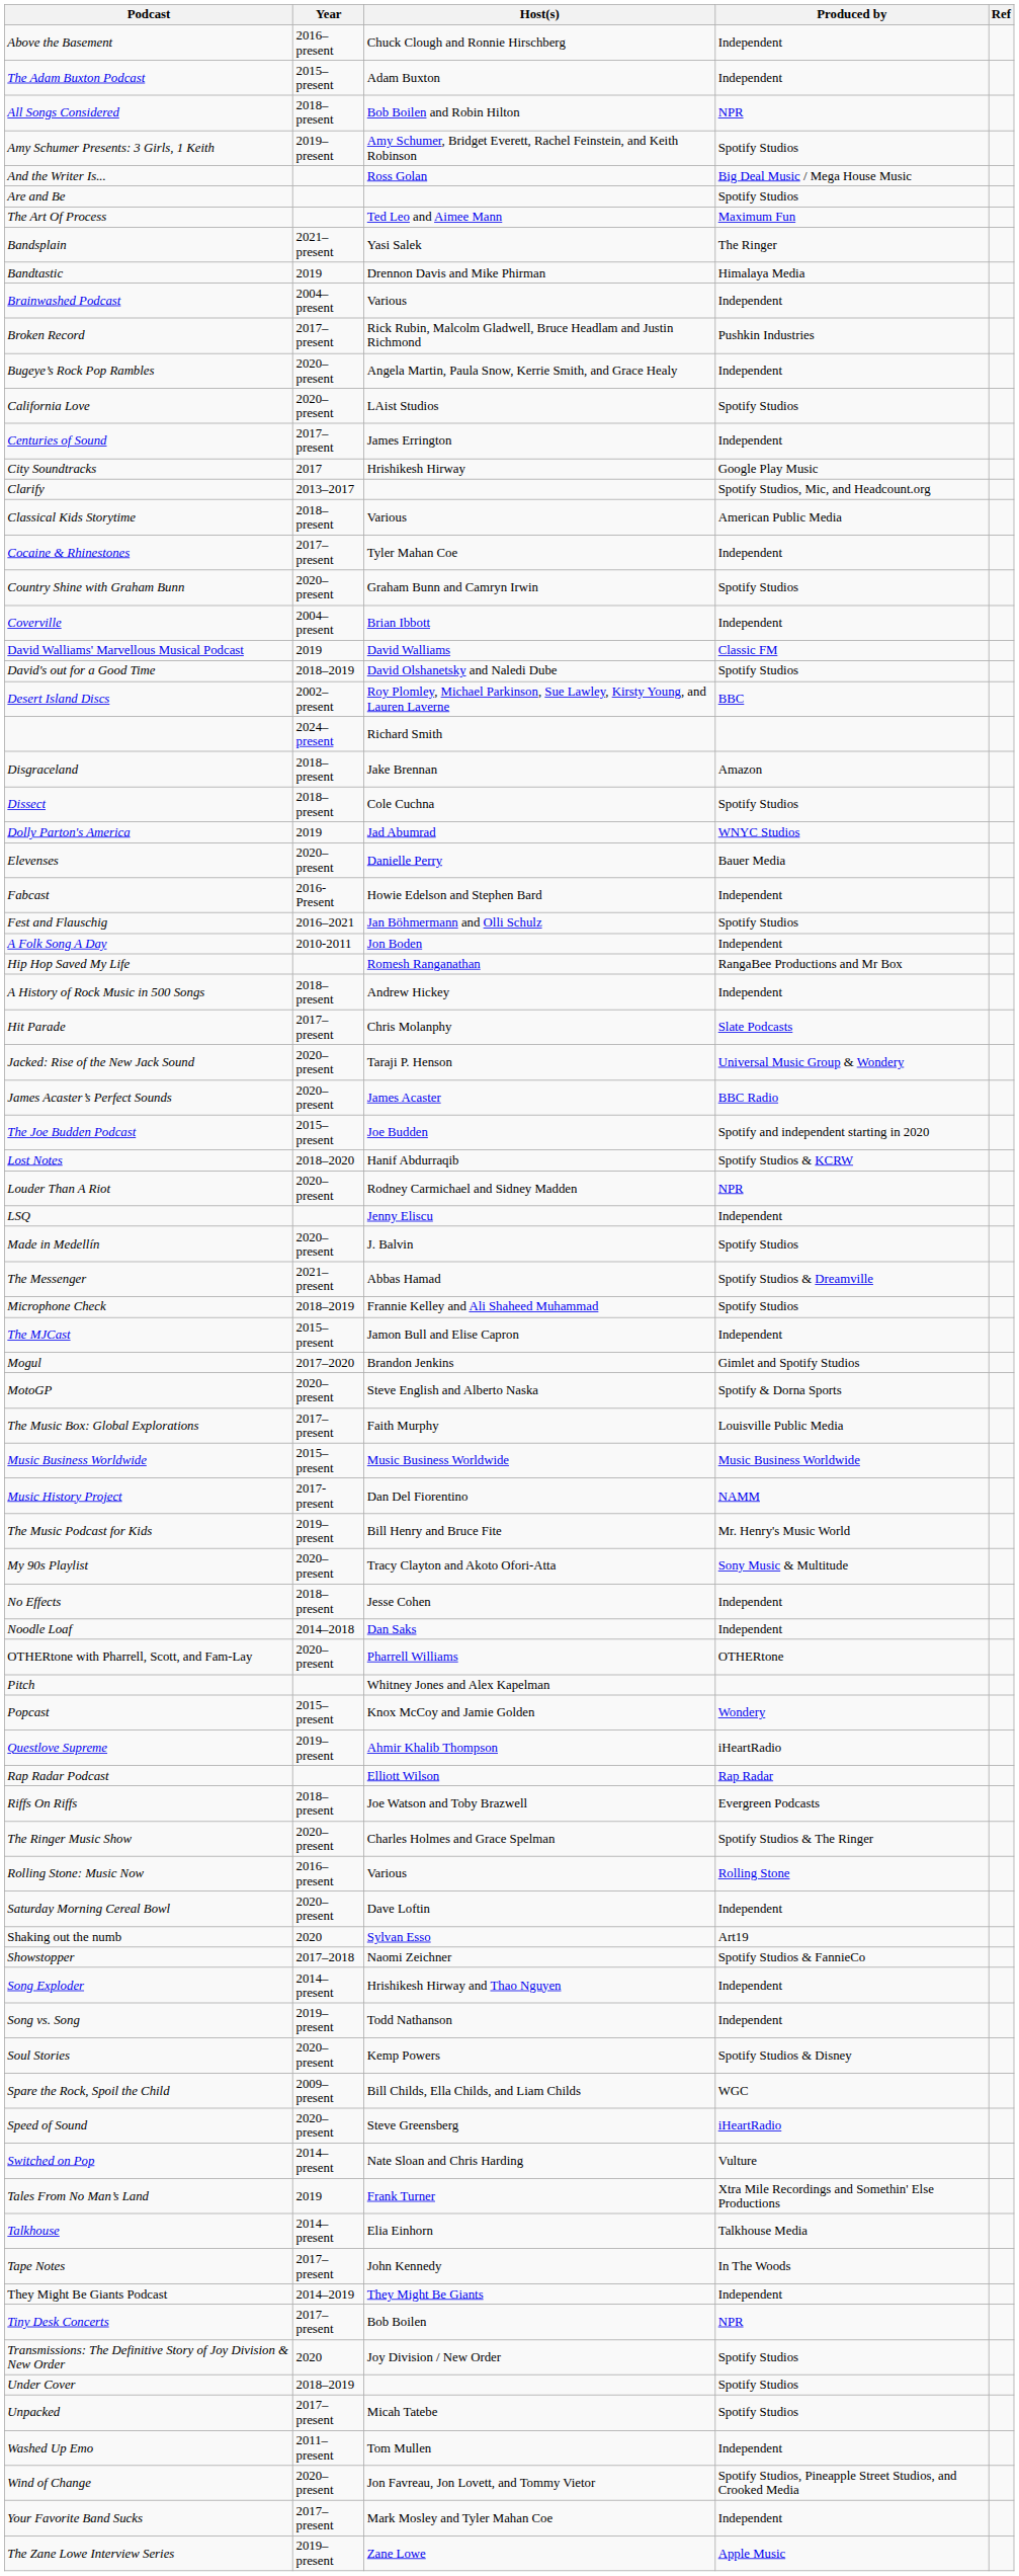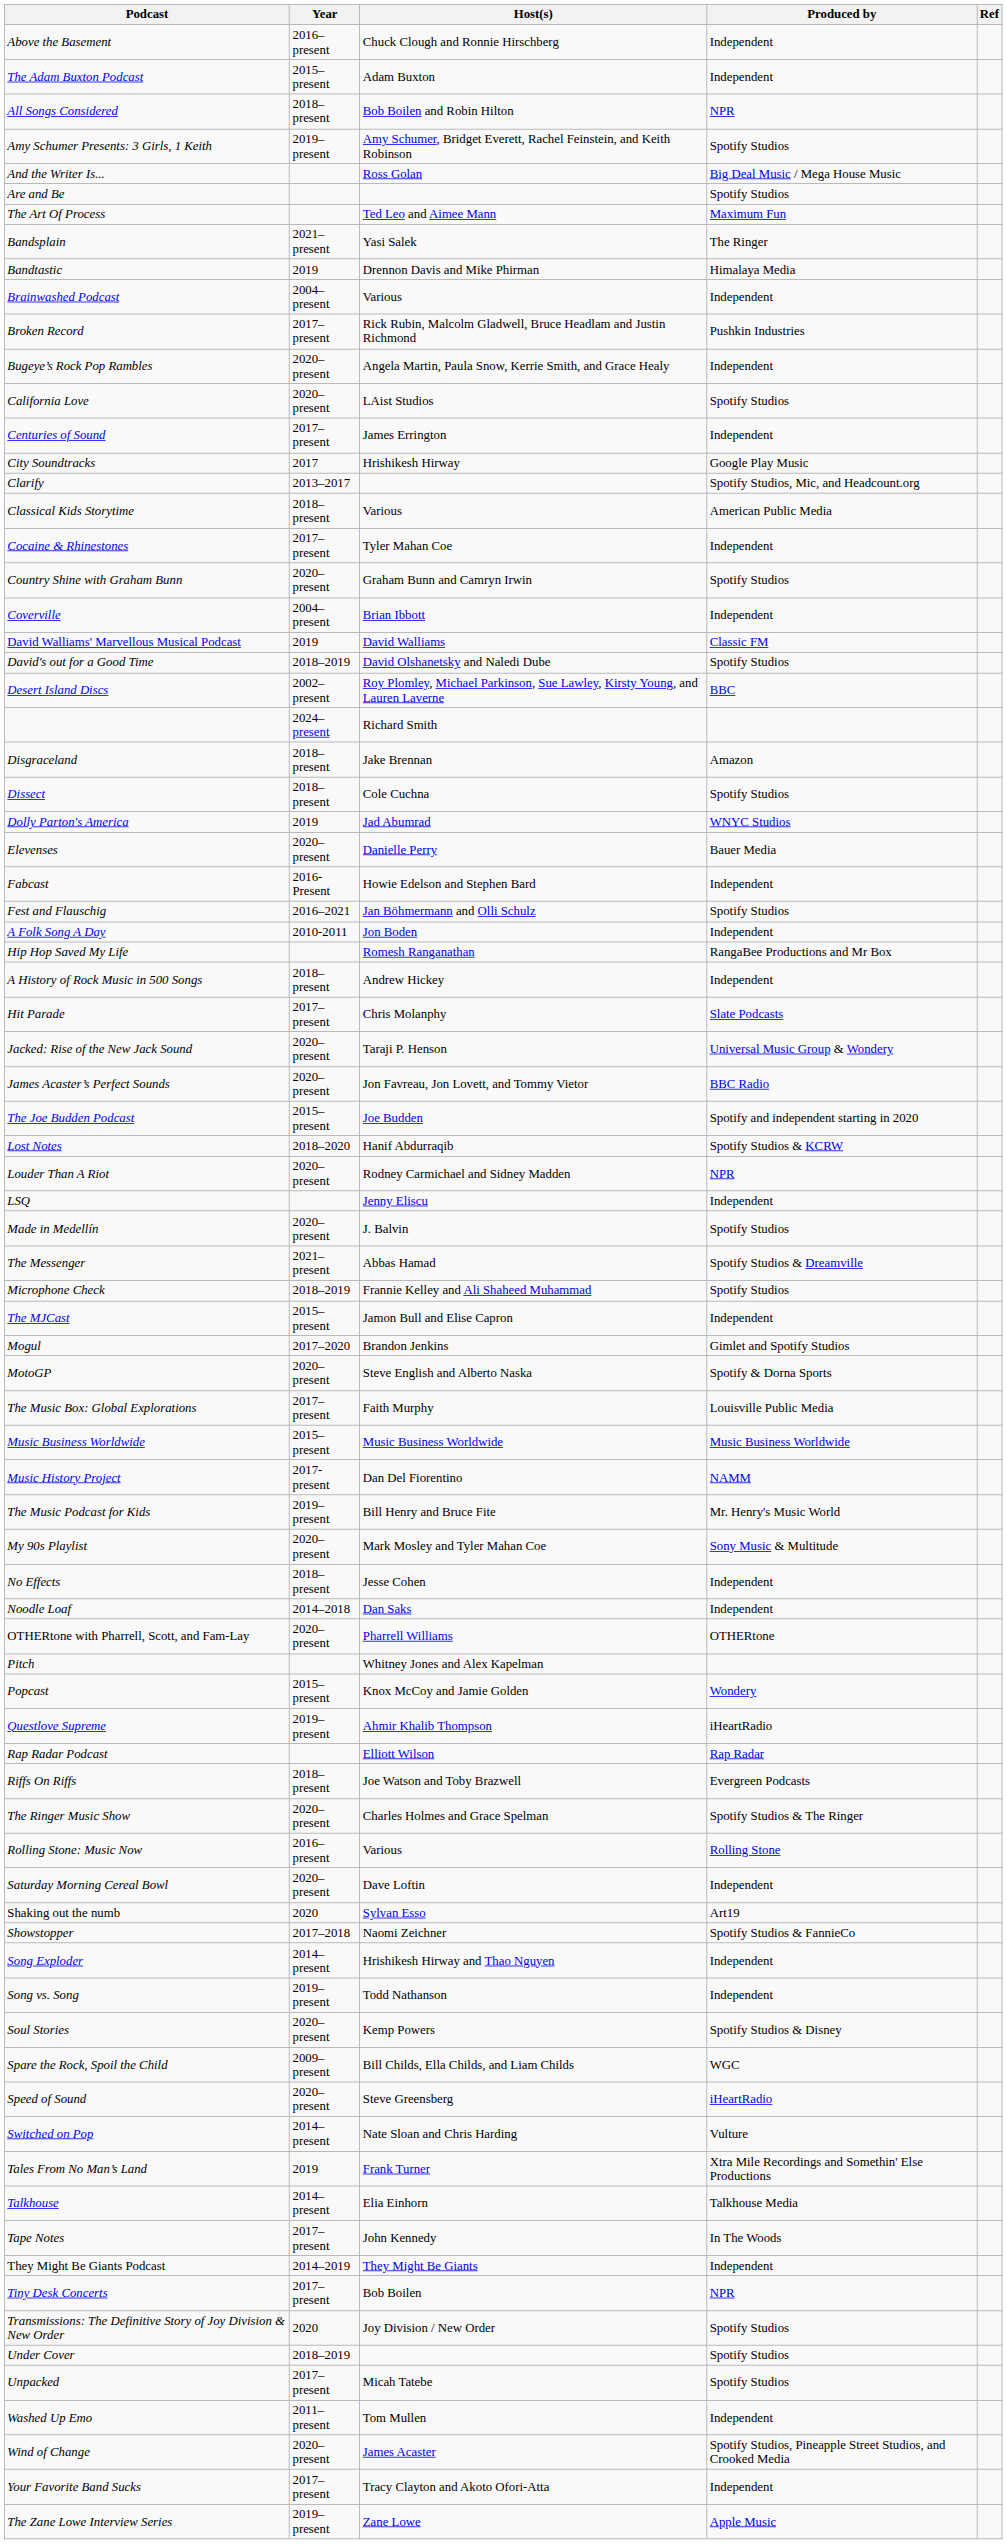James Acaster’s Perfect Sounds | Host(s): James Acaster -> Jon Favreau, Jon Lovett, and Tommy Vietor
My 90s Playlist | Host(s): Tracy Clayton and Akoto Ofori-Atta -> Mark Mosley and Tyler Mahan Coe
Wind of Change | Host(s): Jon Favreau, Jon Lovett, and Tommy Vietor -> James Acaster
Your Favorite Band Sucks | Host(s): Mark Mosley and Tyler Mahan Coe -> Tracy Clayton and Akoto Ofori-Atta
